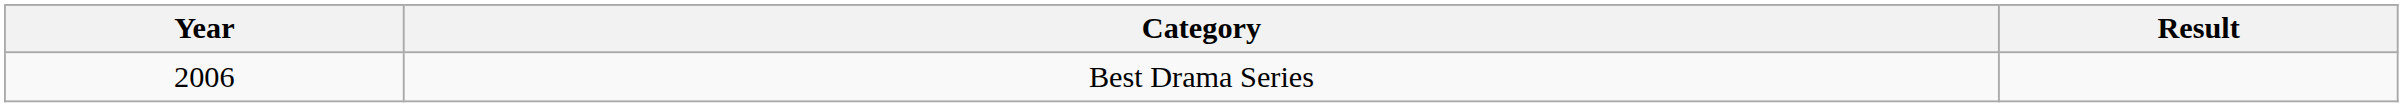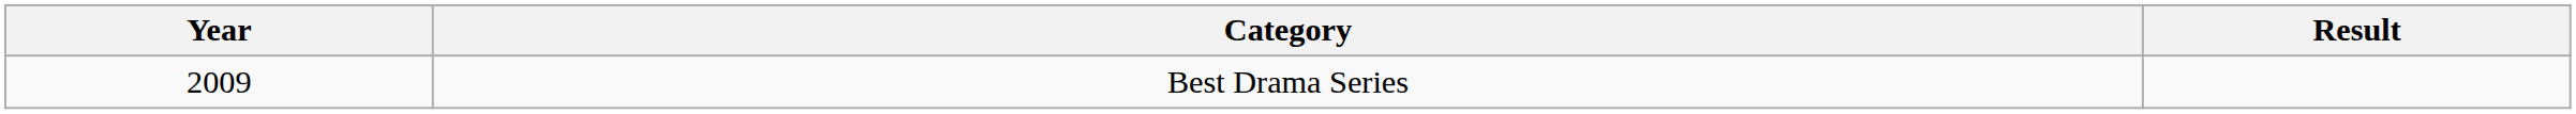Best Drama Series | Year: 2006 -> 2009
